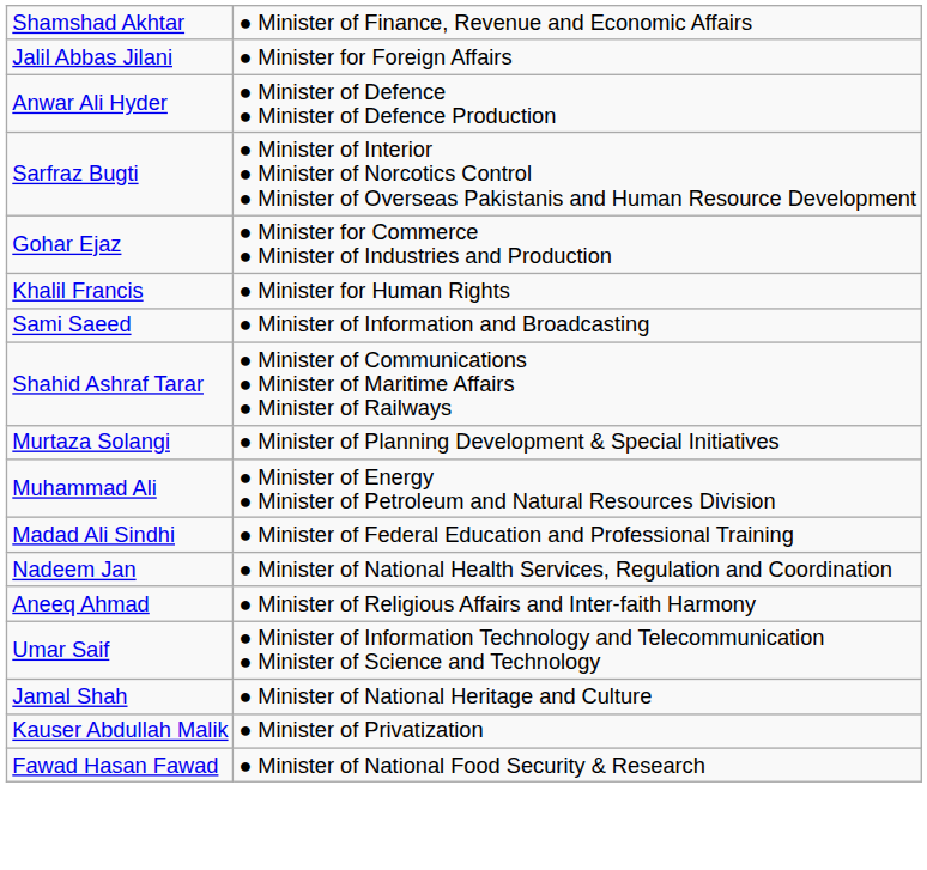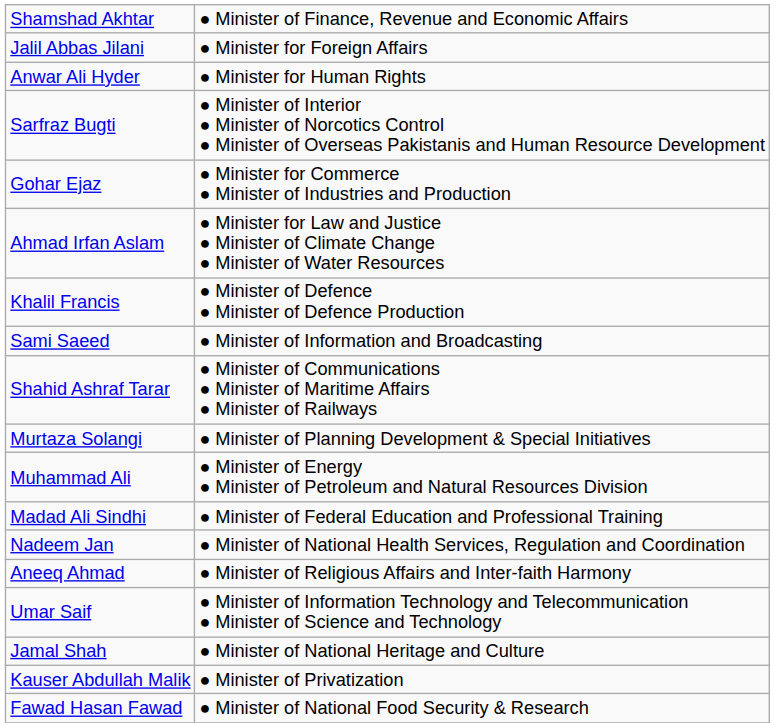Anwar Ali Hyder | column 2: ● Minister of Defence ● Minister of Defence Production -> ● Minister for Human Rights
+ row: Ahmad Irfan Aslam | ● Minister for Law and Justice ● Minister of Climate Change ● Minister of Water Resources
Khalil Francis | column 2: ● Minister for Human Rights -> ● Minister of Defence ● Minister of Defence Production
